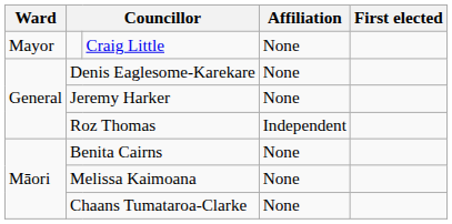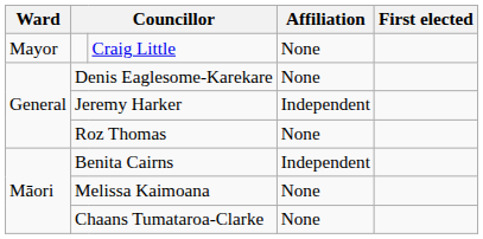Jeremy Harker | Affiliation: None -> Independent
Roz Thomas | Affiliation: Independent -> None
Benita Cairns | Affiliation: None -> Independent
